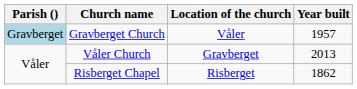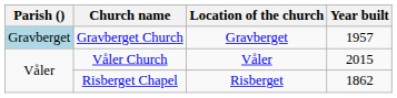Gravberget Church | Location of the church: Våler -> Gravberget
Våler Church | Location of the church: Gravberget -> Våler
Våler Church | Year built: 2013 -> 2015
